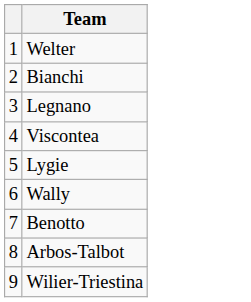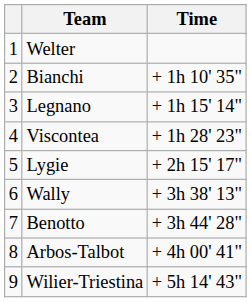+ column: Time | + 1h 10' 35" | + 1h 15' 14" | + 1h 28' 23" | + 2h 15' 17" | + 3h 38' 13" | + 3h 44' 28" | + 4h 00' 41" | + 5h 14' 43"
